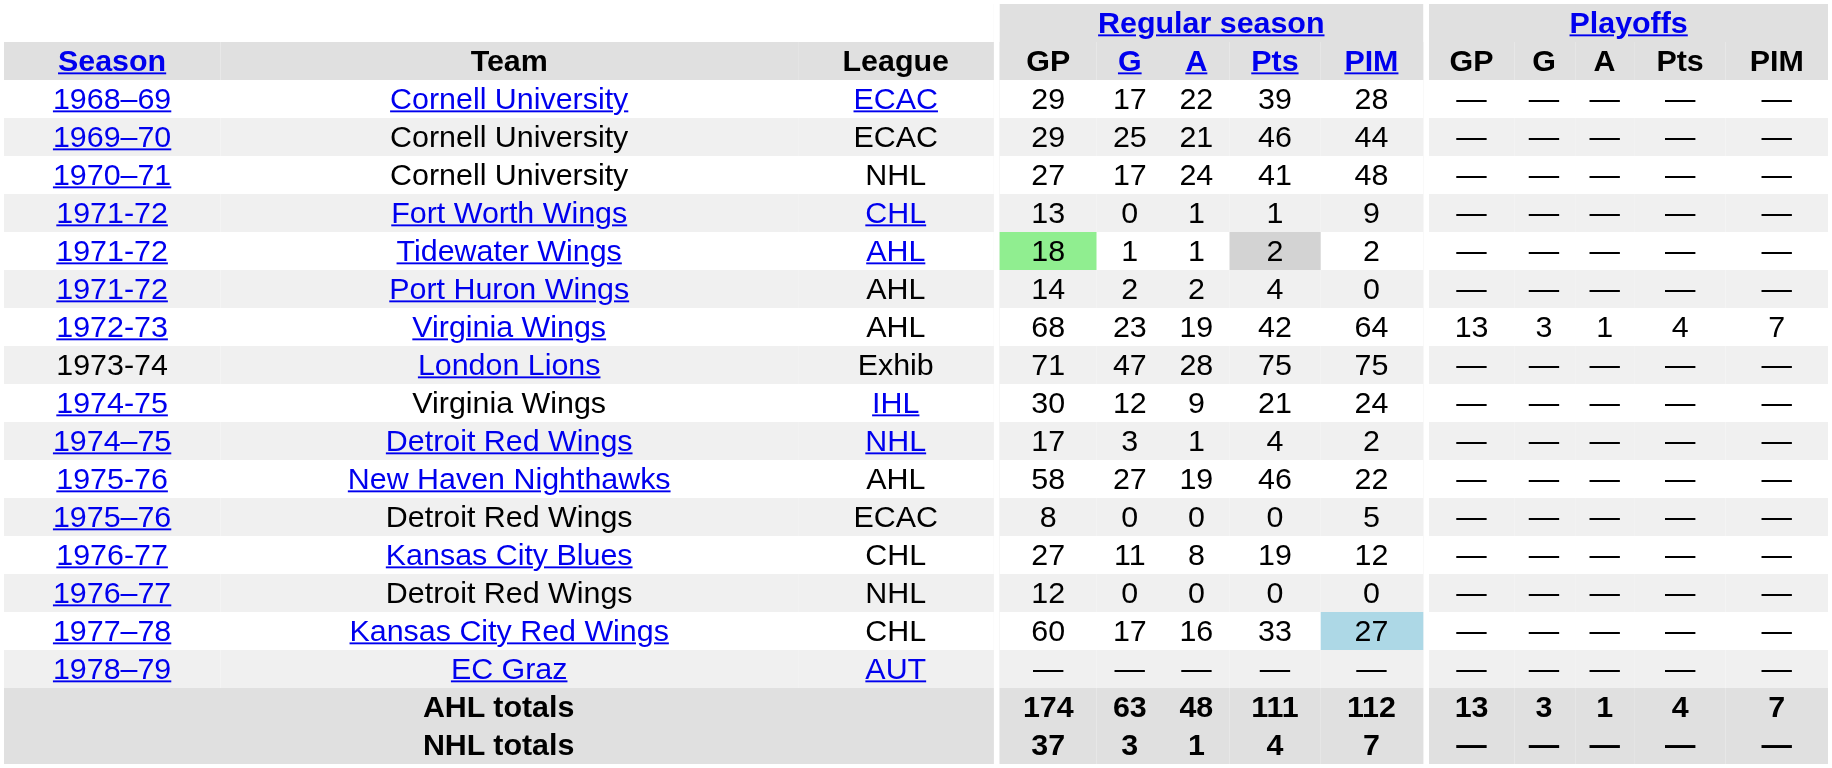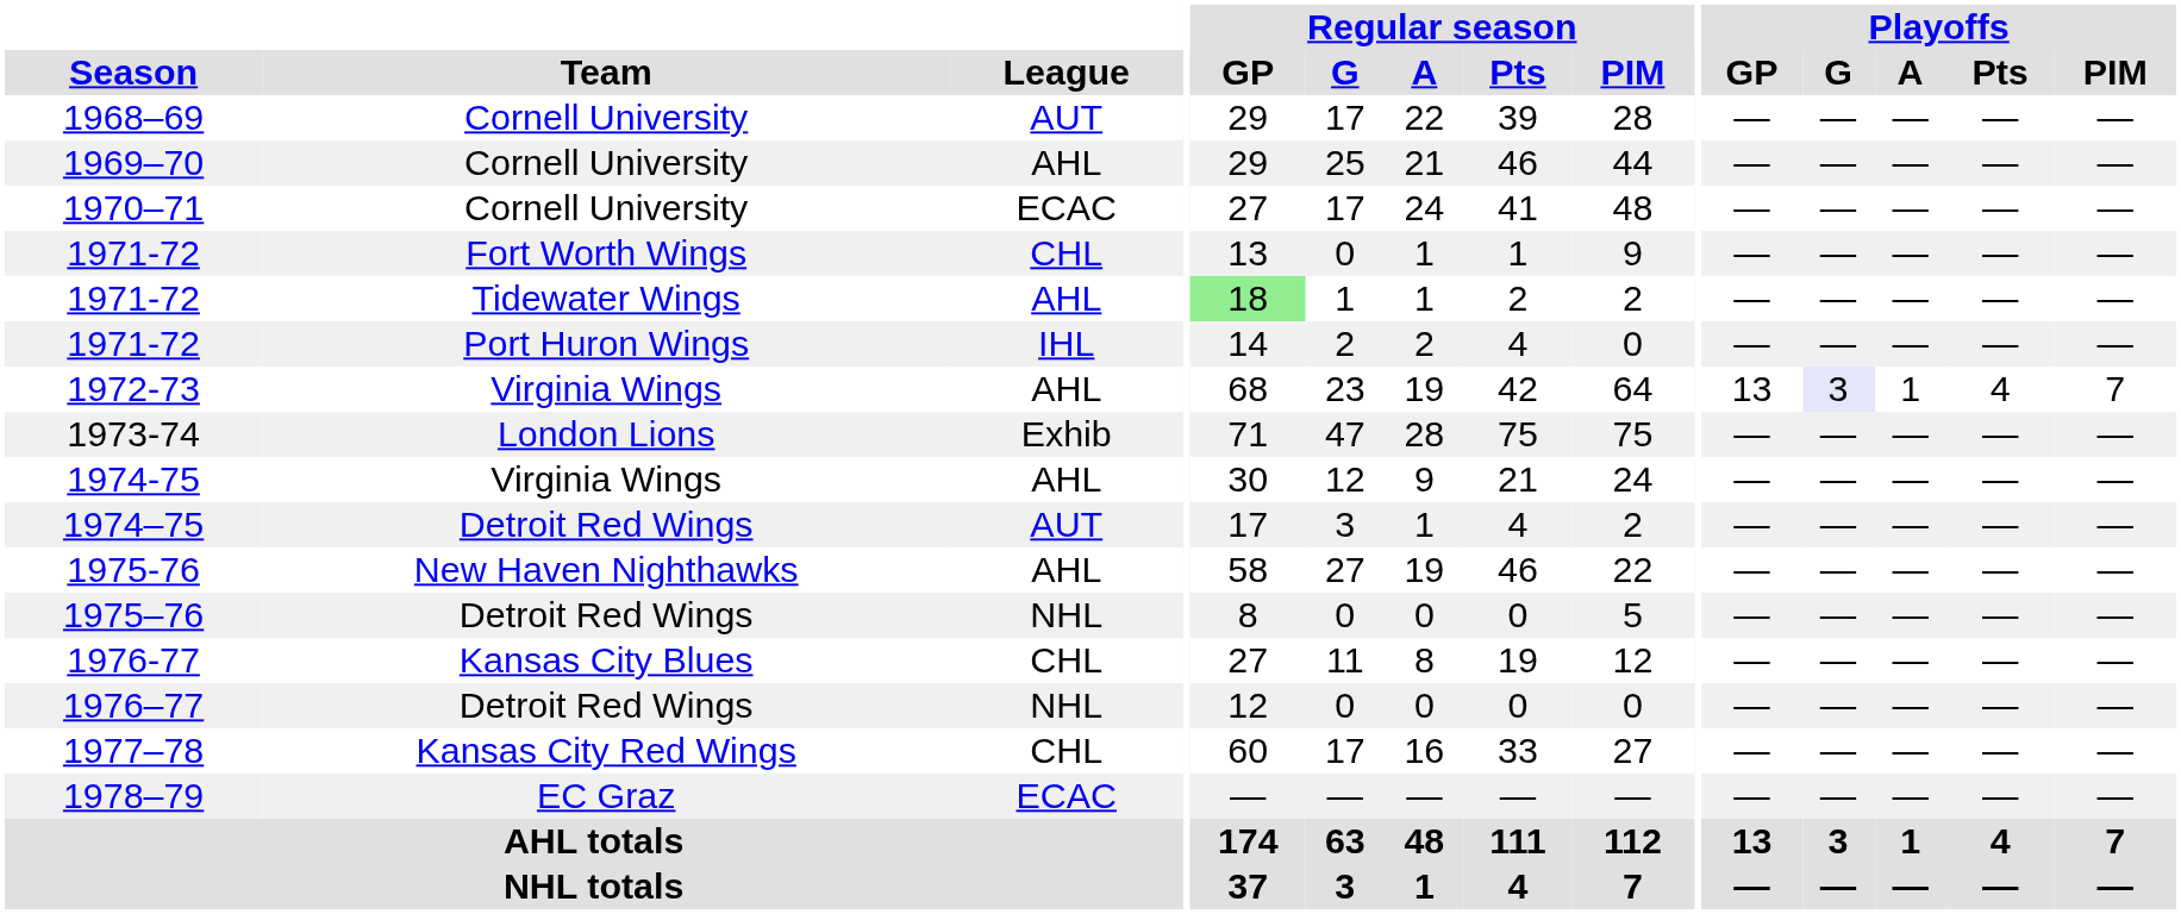1968–69 | League: ECAC -> AUT
1969–70 | League: ECAC -> AHL
1970–71 | League: NHL -> ECAC
1971-72 / Tidewater Wings | Regular season / Pts: lightgrey background -> no background
1971-72 / Port Huron Wings | League: AHL -> IHL
1972-73 | Playoffs / G: no background -> lavender background
1974-75 | League: IHL -> AHL
1974–75 | League: NHL -> AUT
1975–76 | League: ECAC -> NHL
1977–78 | Regular season / PIM: lightblue background -> no background
1978–79 | League: AUT -> ECAC
